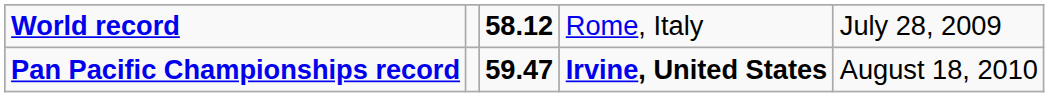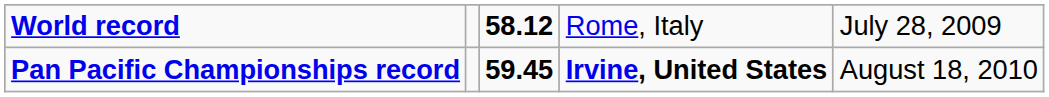Pan Pacific Championships record | column 3: 59.47 -> 59.45
